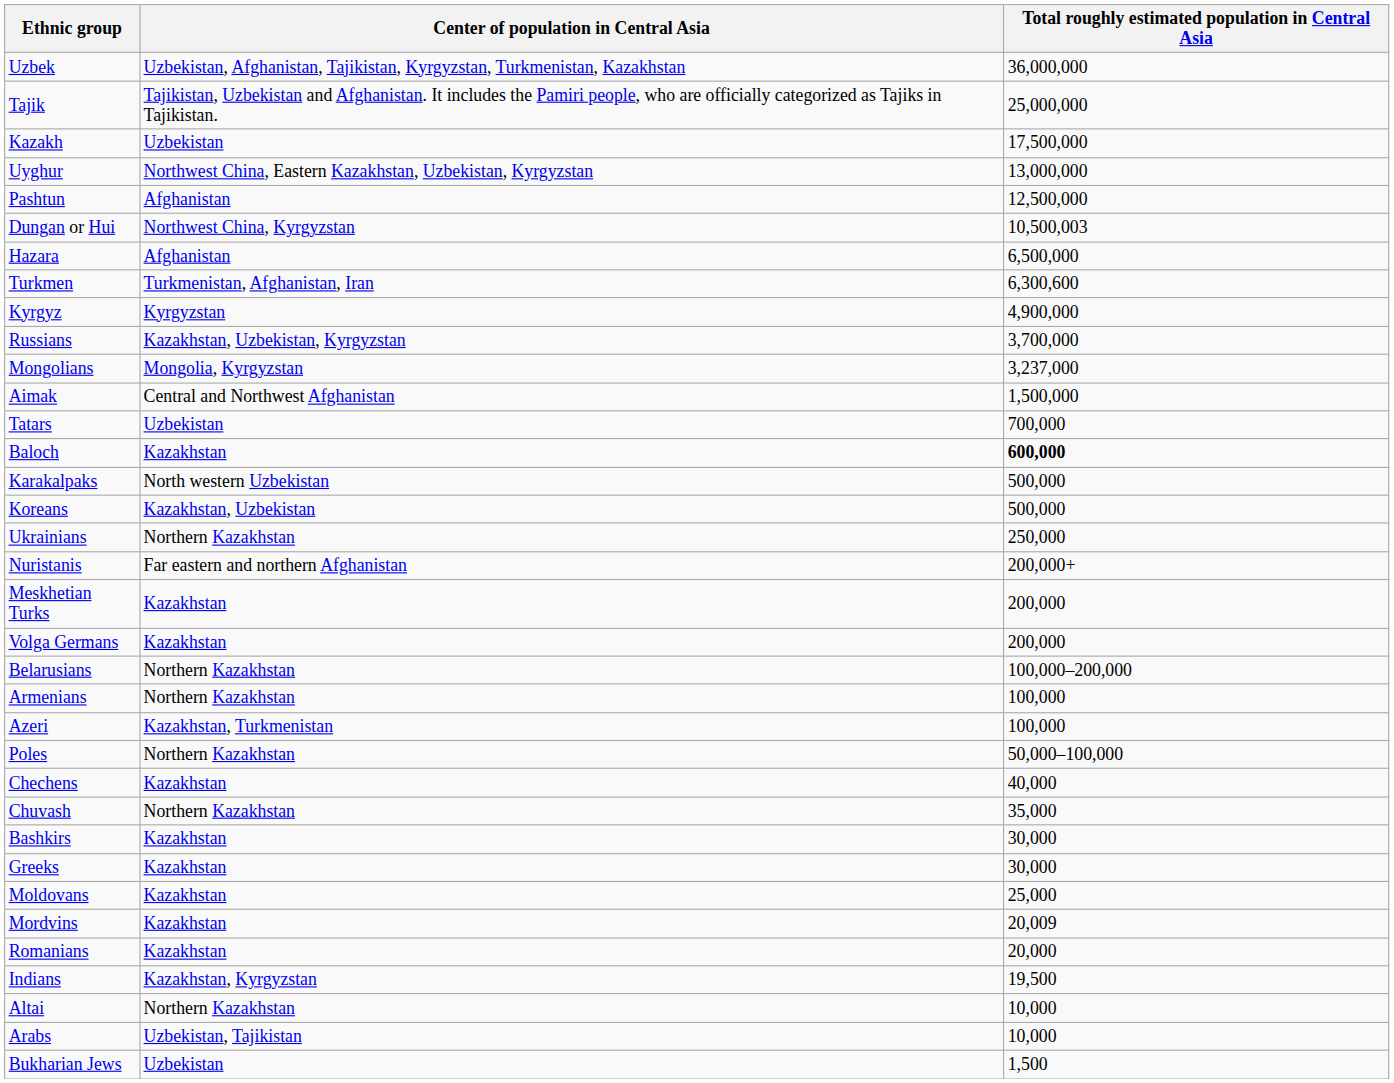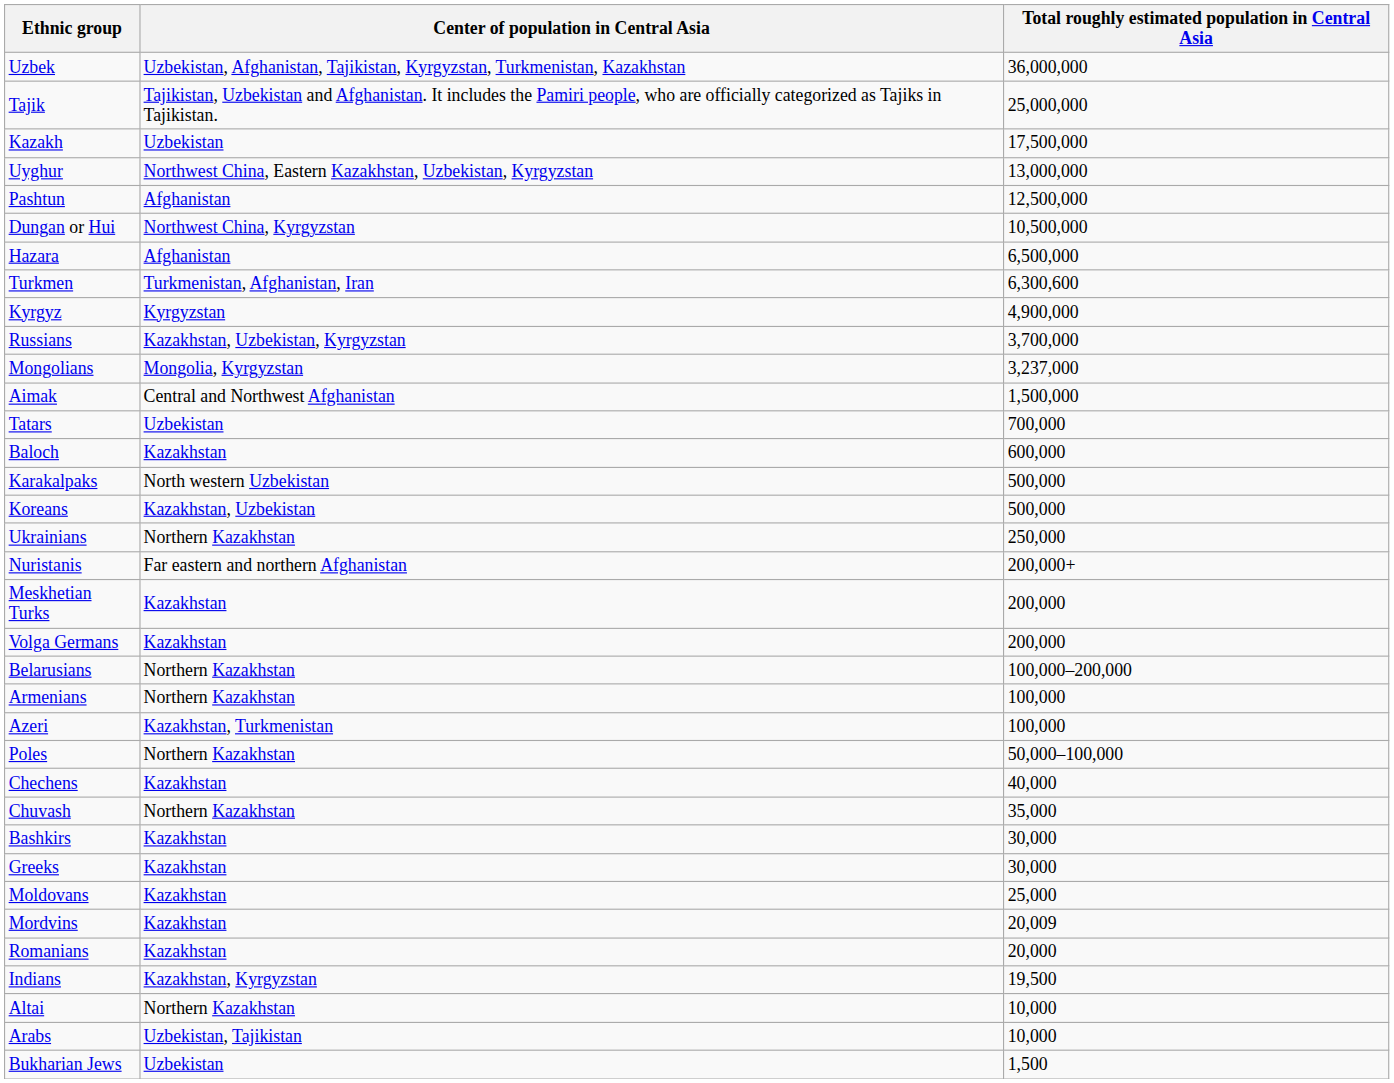Dungan or Hui | Total roughly estimated population in Central Asia: 10,500,003 -> 10,500,000
Baloch | Total roughly estimated population in Central Asia: bold -> normal
